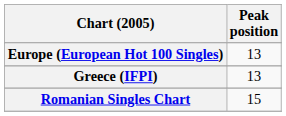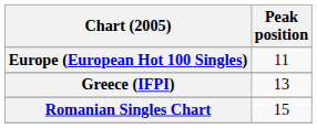Europe (European Hot 100 Singles) | Peak position: 13 -> 11
